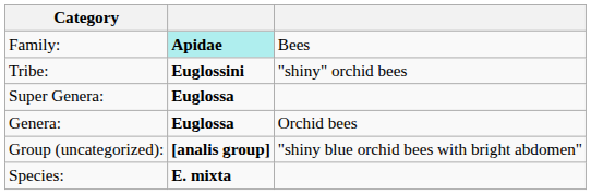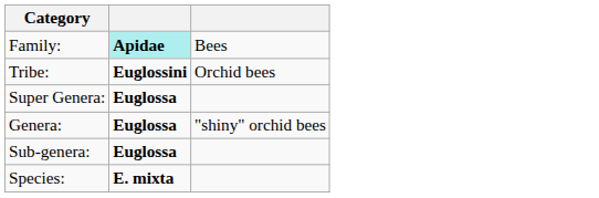Tribe: | column 3: "shiny" orchid bees -> Orchid bees
Genera: | column 3: Orchid bees -> "shiny" orchid bees
+ row: Sub-genera: | Euglossa
- row: Group (uncategorized): | [analis group] | "shiny blue orchid bees with bright abdomen"
